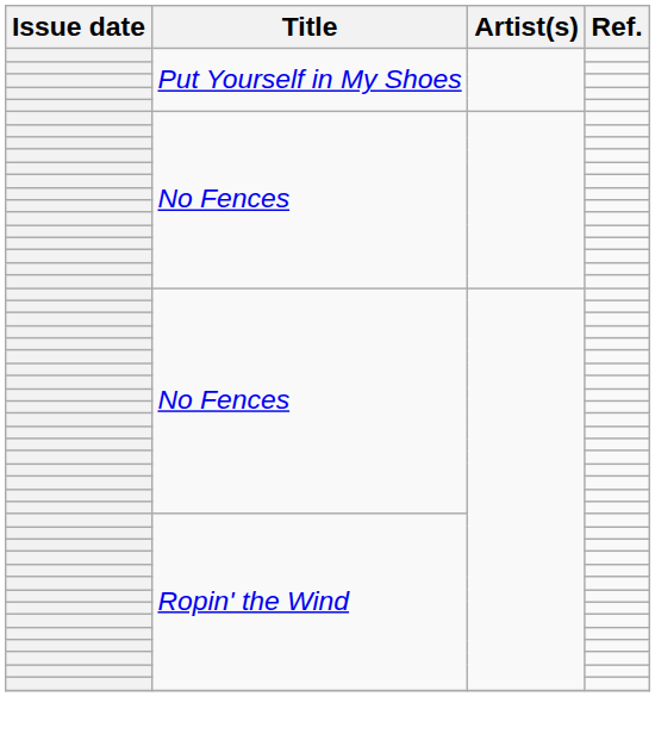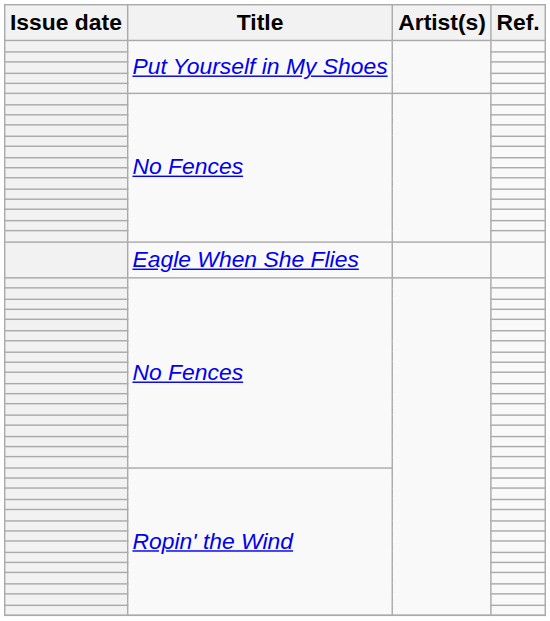+ row: Eagle When She Flies
